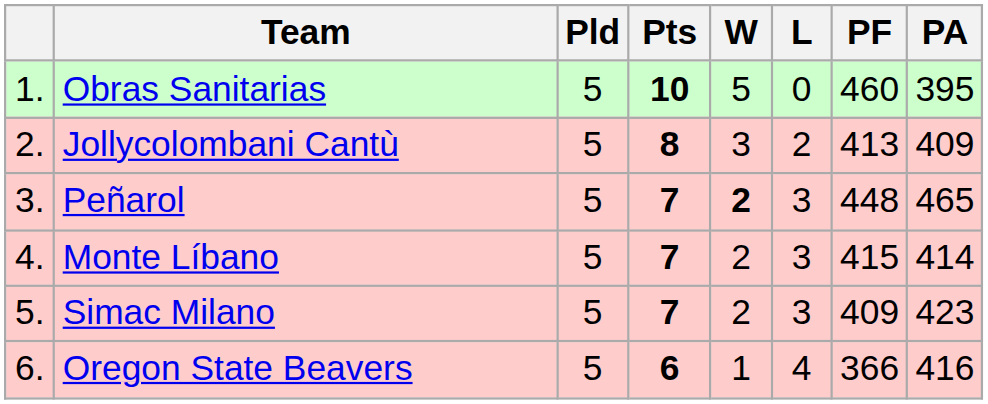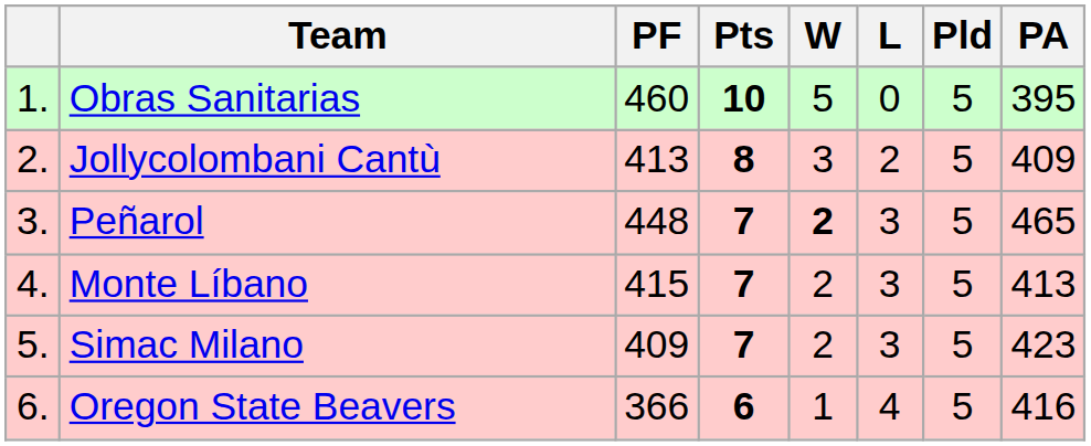columns swapped: Pld <-> PF
Monte Líbano | PA: 414 -> 413
